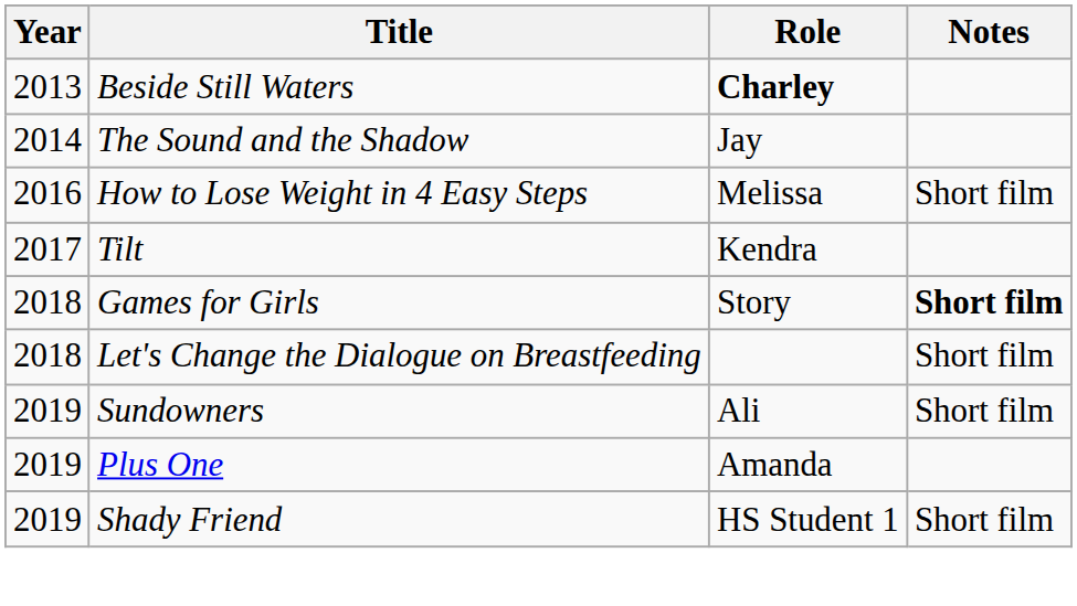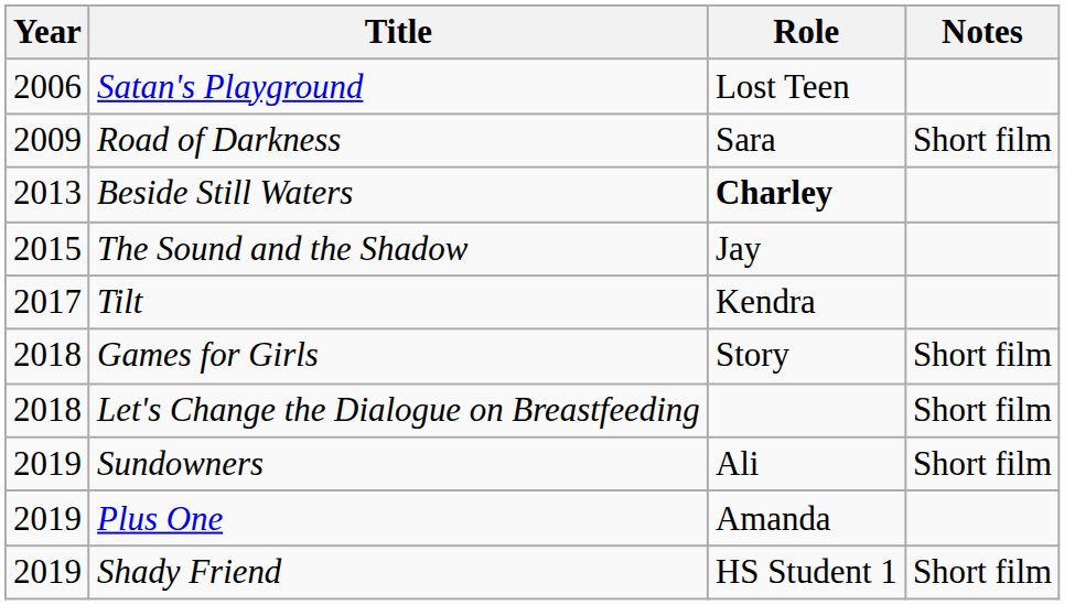+ row: 2006 | Satan's Playground | Lost Teen
+ row: 2009 | Road of Darkness | Sara | Short film
The Sound and the Shadow | Year: 2014 -> 2015
- row: 2016 | How to Lose Weight in 4 Easy Steps | Melissa | Short film
Games for Girls | Notes: bold -> normal
